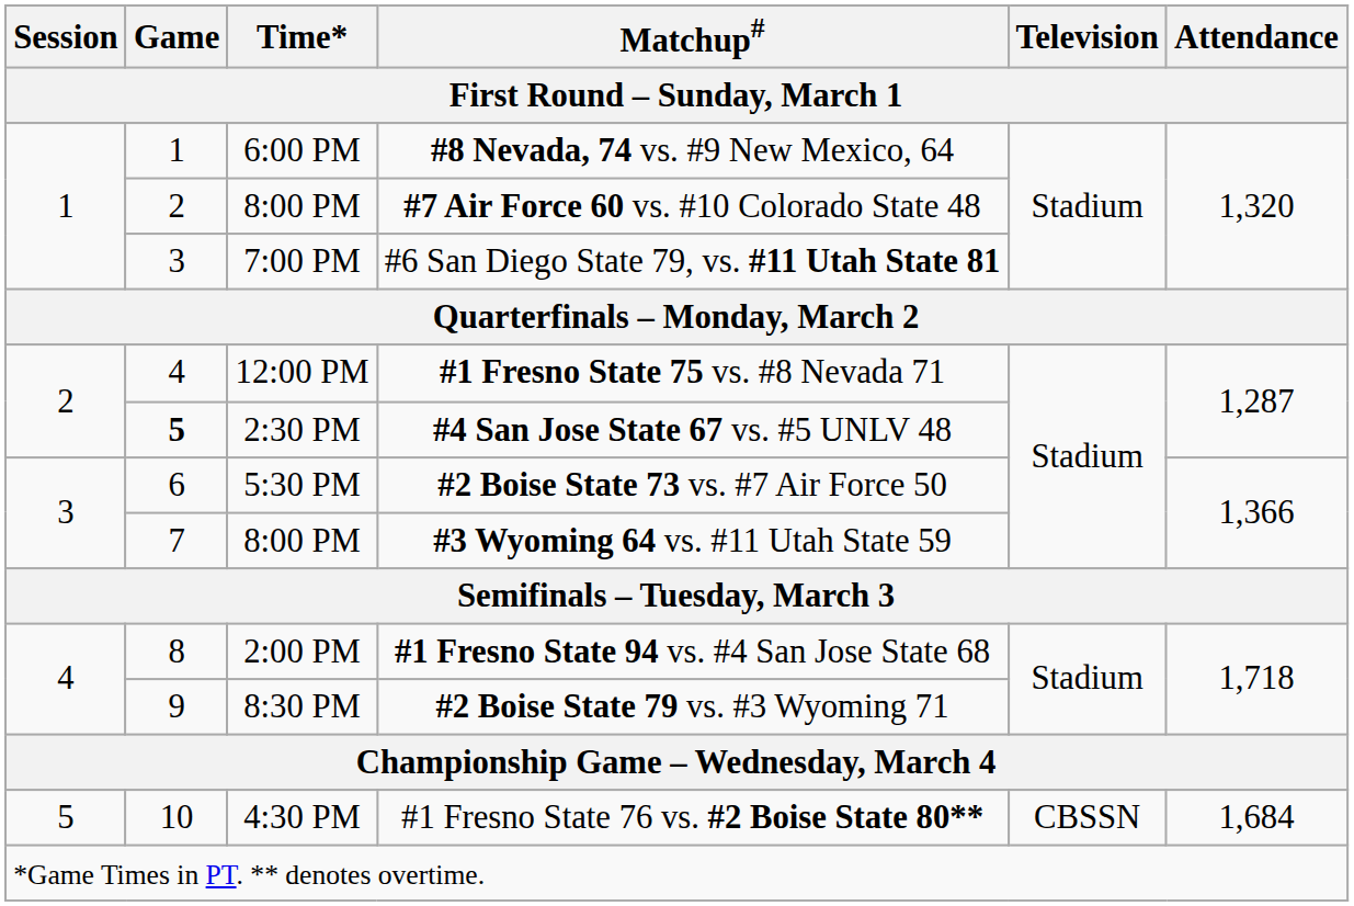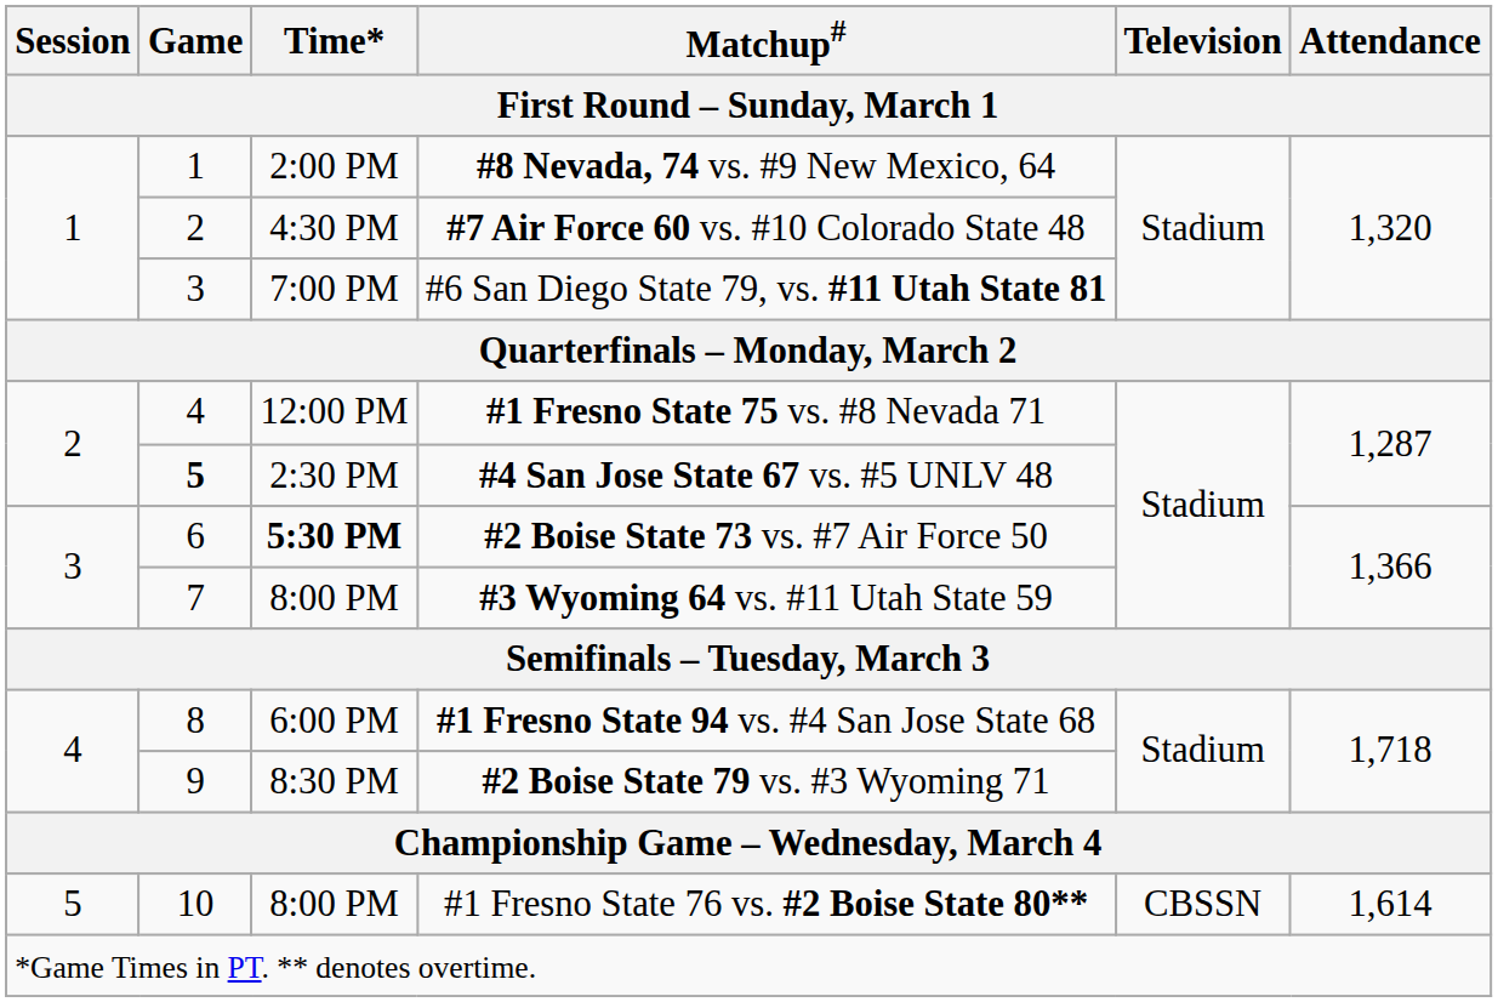#8 Nevada, 74 vs. #9 New Mexico, 64 | Time*: 6:00 PM -> 2:00 PM
#7 Air Force 60 vs. #10 Colorado State 48 | Time*: 8:00 PM -> 4:30 PM
#2 Boise State 73 vs. #7 Air Force 50 | Time*: normal -> bold
#1 Fresno State 94 vs. #4 San Jose State 68 | Time*: 2:00 PM -> 6:00 PM
#1 Fresno State 76 vs. #2 Boise State 80** | Time*: 4:30 PM -> 8:00 PM
#1 Fresno State 76 vs. #2 Boise State 80** | Attendance: 1,684 -> 1,614
